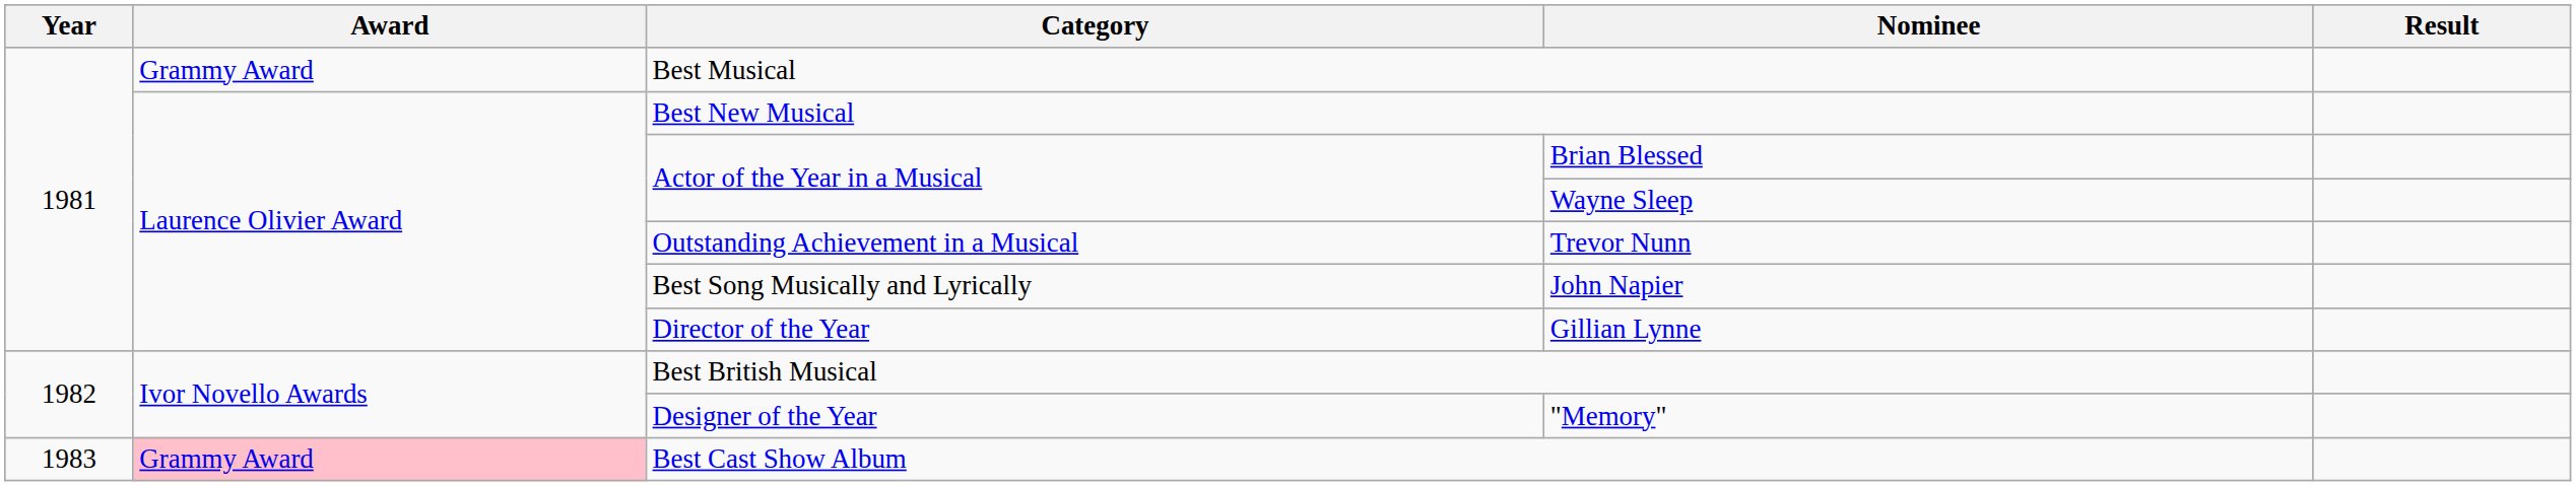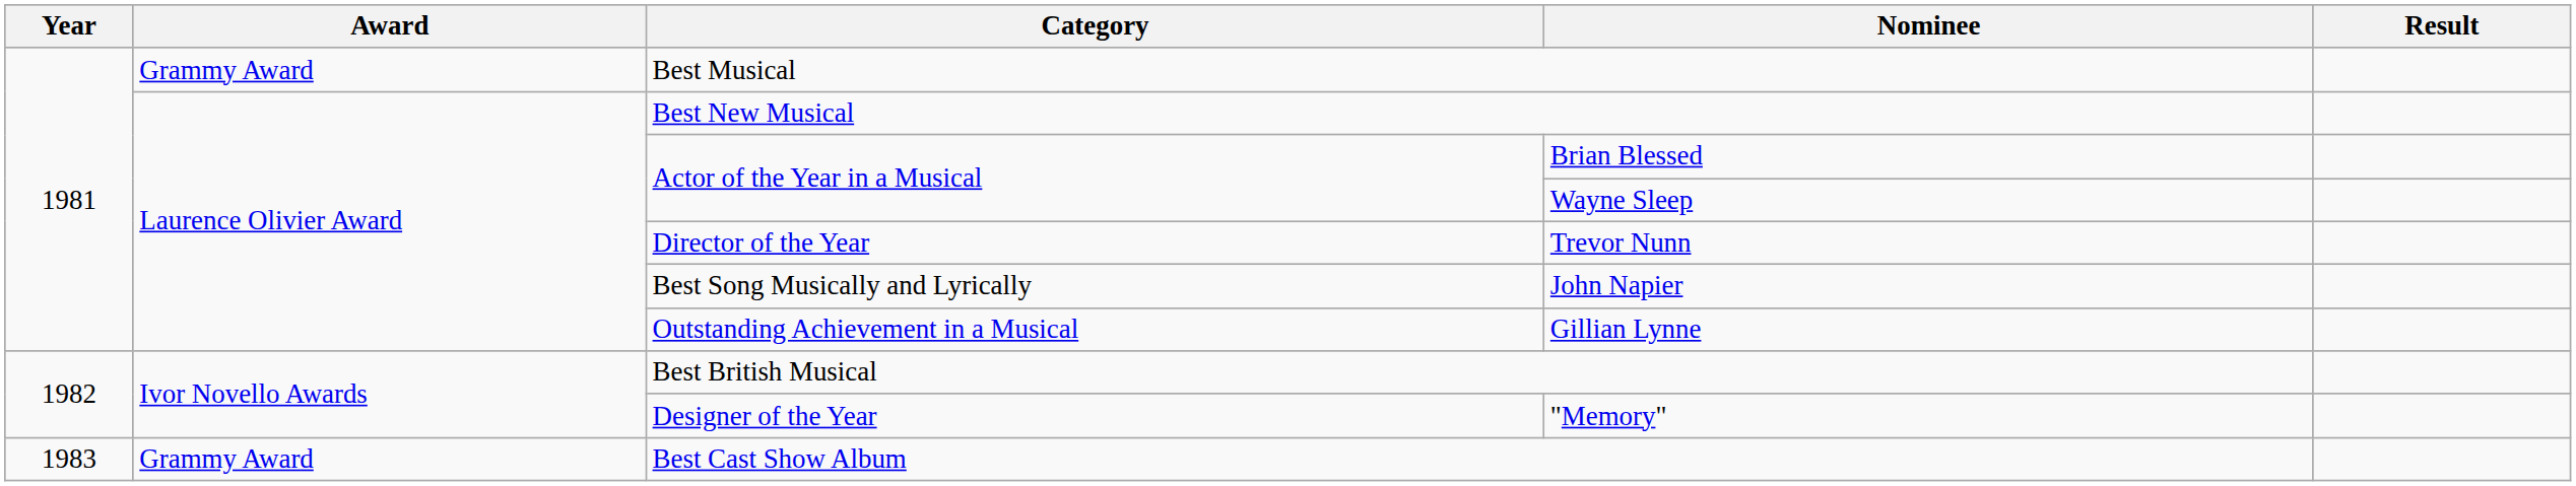Trevor Nunn | Category: Outstanding Achievement in a Musical -> Director of the Year
Gillian Lynne | Category: Director of the Year -> Outstanding Achievement in a Musical
Best Cast Show Album | Award: pink background -> no background
